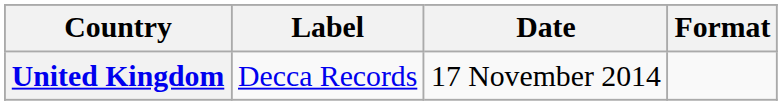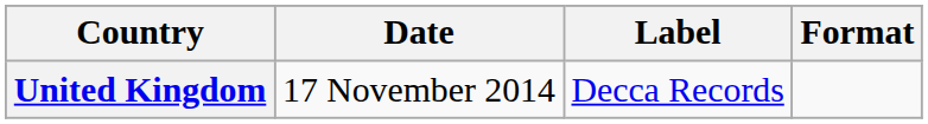columns swapped: Date <-> Label
